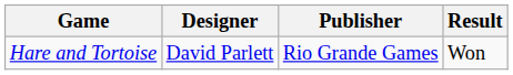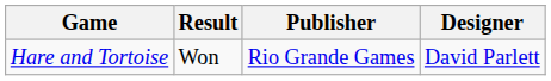columns swapped: Designer <-> Result
